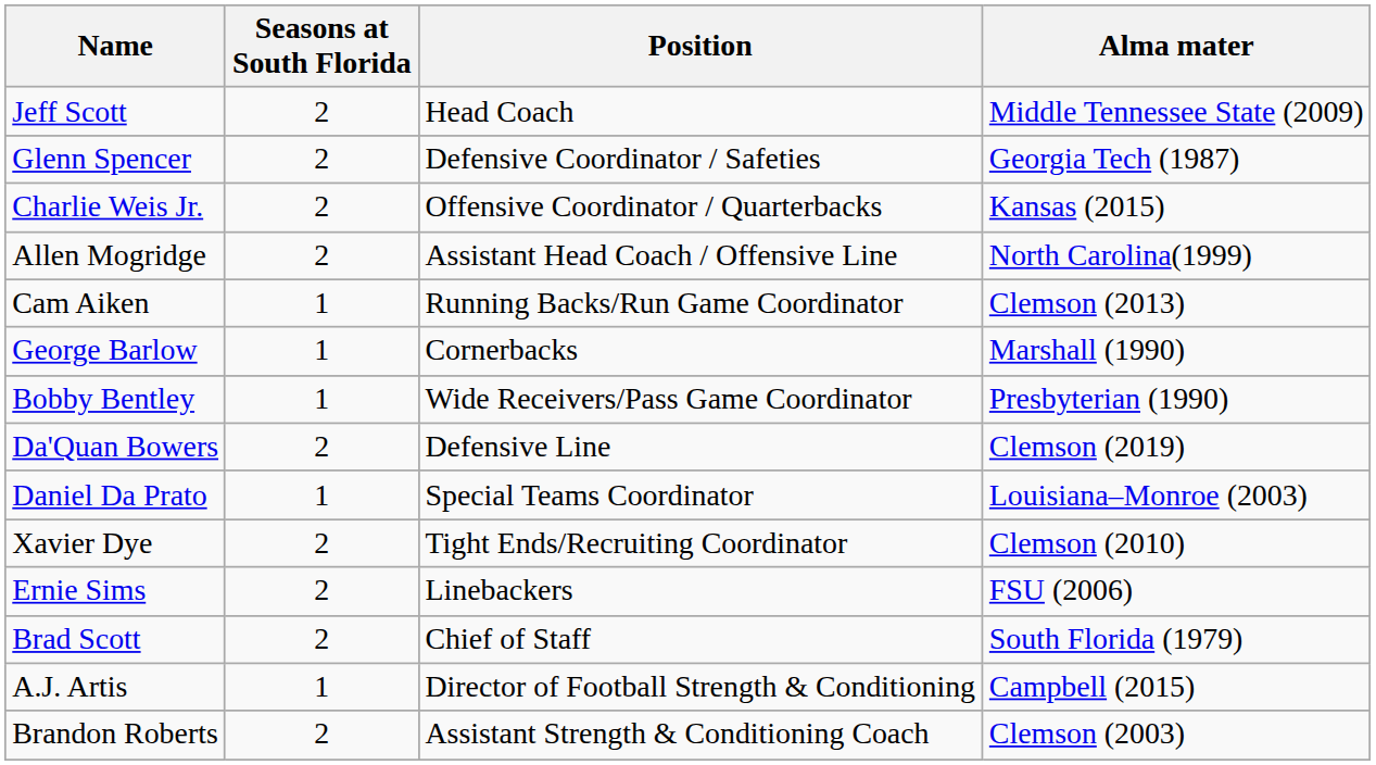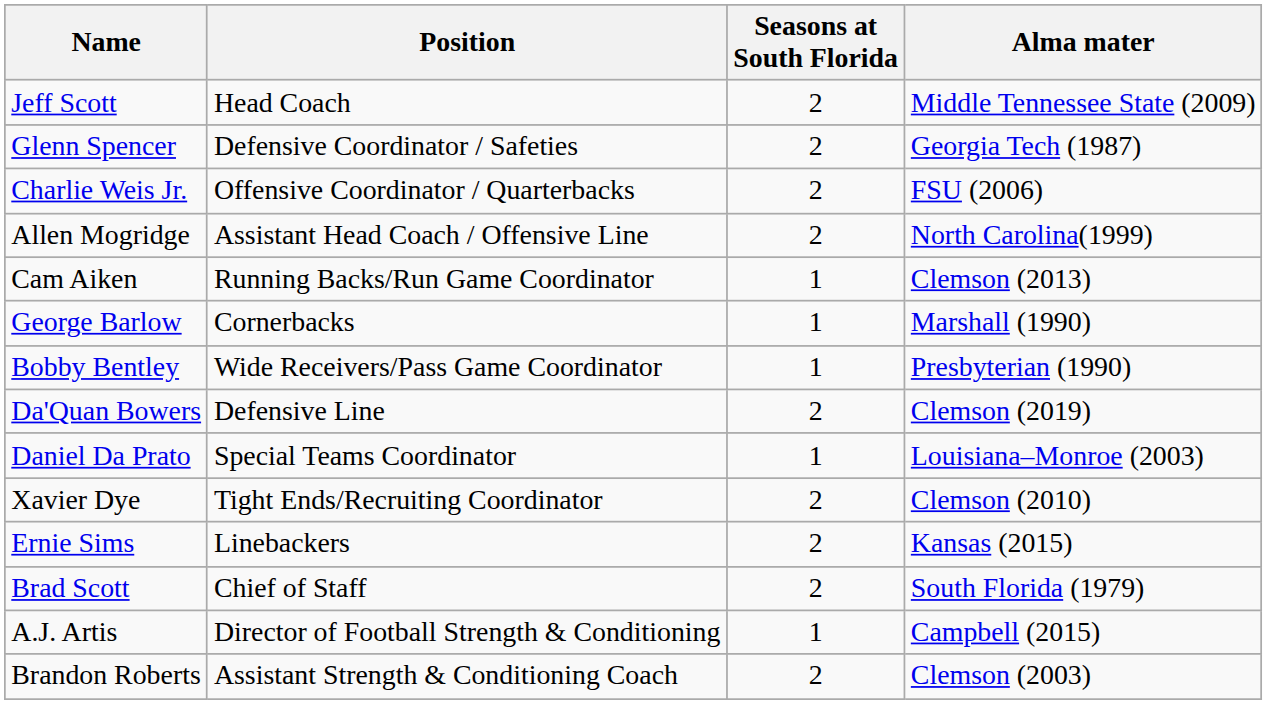columns swapped: Position <-> Seasons at South Florida
Charlie Weis Jr. | Alma mater: Kansas (2015) -> FSU (2006)
Ernie Sims | Alma mater: FSU (2006) -> Kansas (2015)
